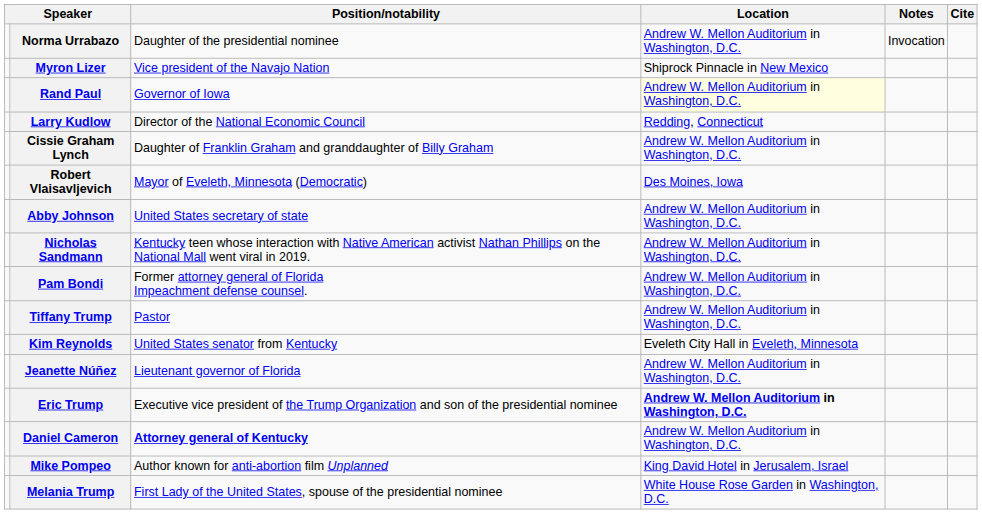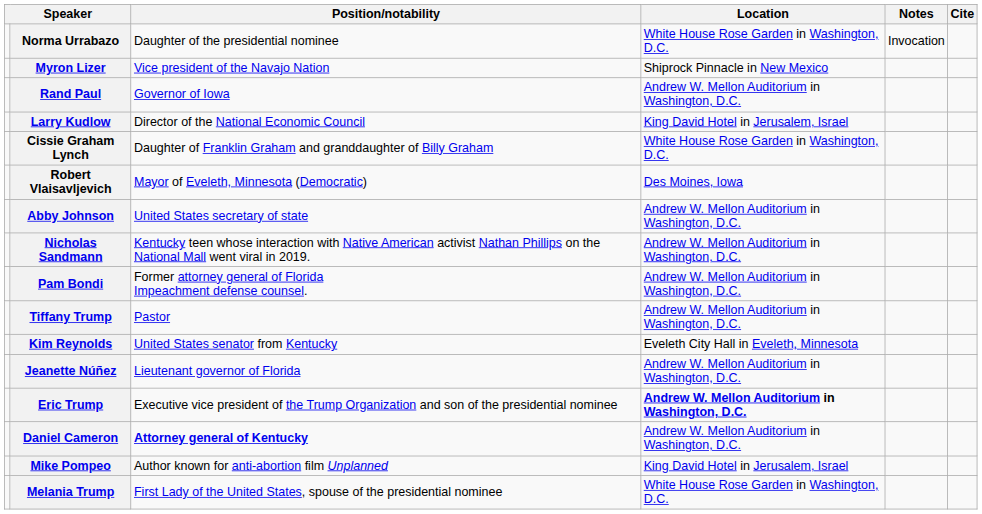Norma Urrabazo | Location: Andrew W. Mellon Auditorium in Washington, D.C. -> White House Rose Garden in Washington, D.C.
Rand Paul | Location: lightyellow background -> no background
Larry Kudlow | Location: Redding, Connecticut -> King David Hotel in Jerusalem, Israel
Cissie Graham Lynch | Location: Andrew W. Mellon Auditorium in Washington, D.C. -> White House Rose Garden in Washington, D.C.
